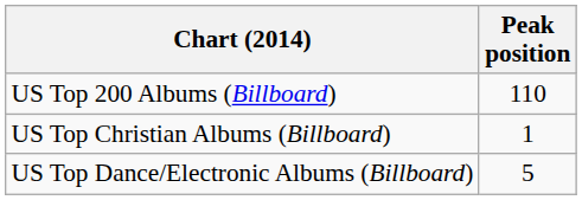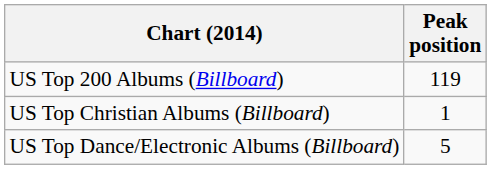US Top 200 Albums (Billboard) | Peak position: 110 -> 119
